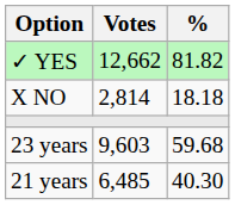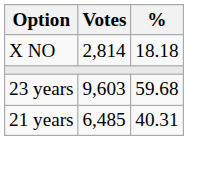- row: ✓ YES | 12,662 | 81.82
21 years | %: 40.30 -> 40.31
